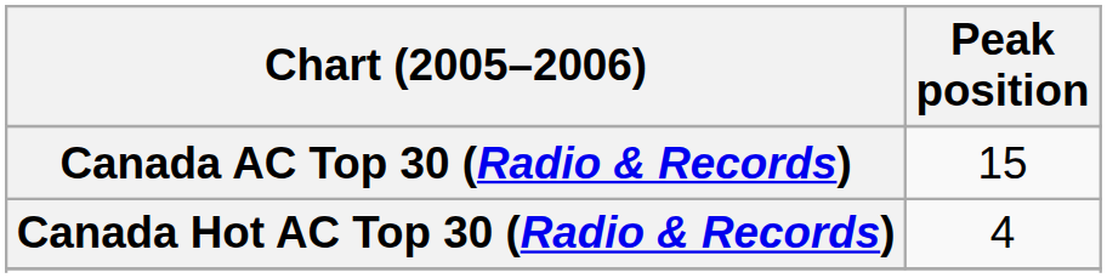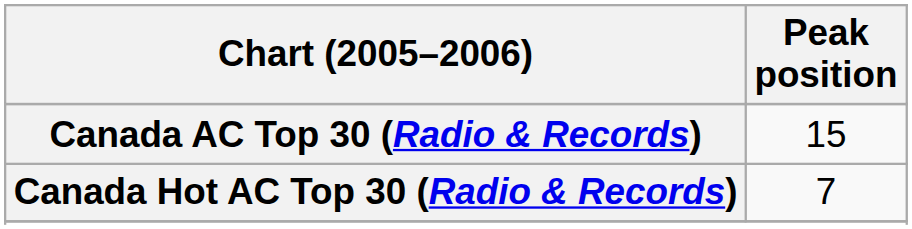Canada Hot AC Top 30 (Radio & Records) | Peak position: 4 -> 7
